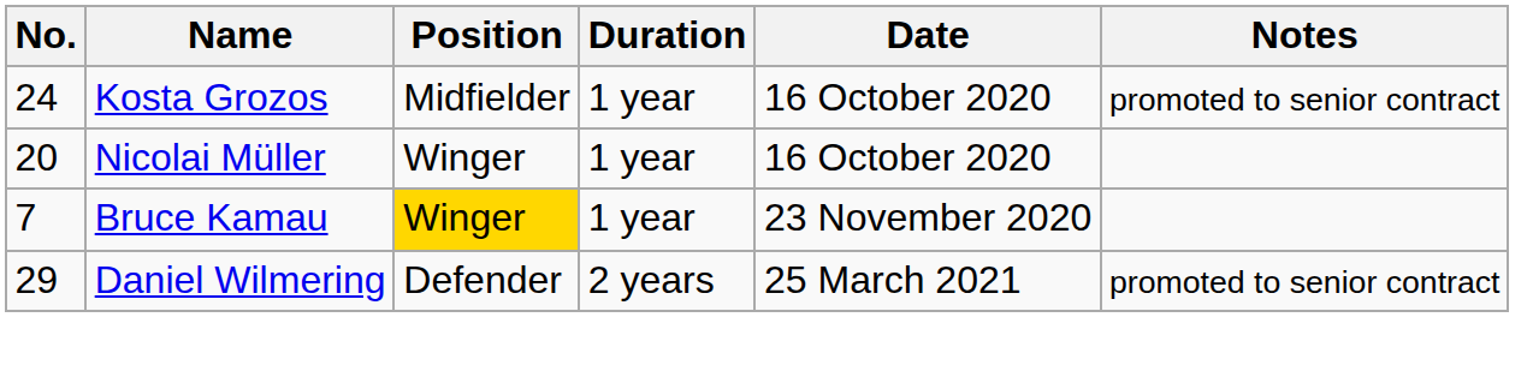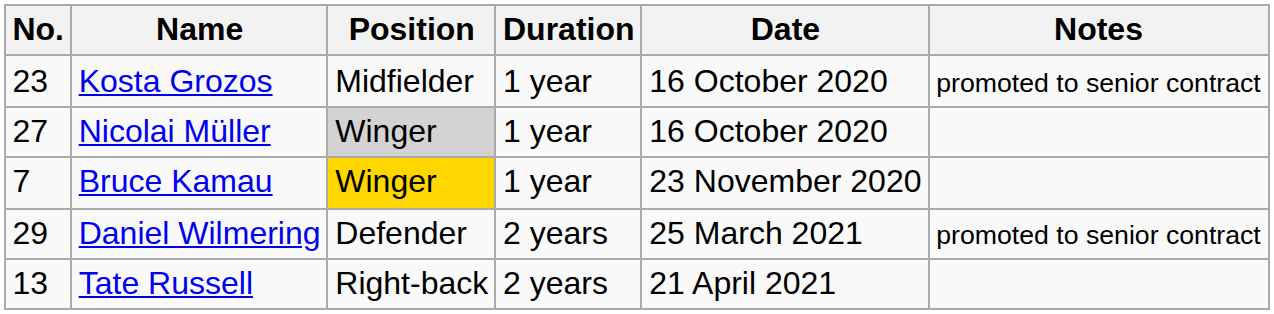Kosta Grozos | No.: 24 -> 23
Nicolai Müller | No.: 20 -> 27
Nicolai Müller | Position: no background -> lightgrey background
+ row: 13 | Tate Russell | Right-back | 2 years | 21 April 2021
